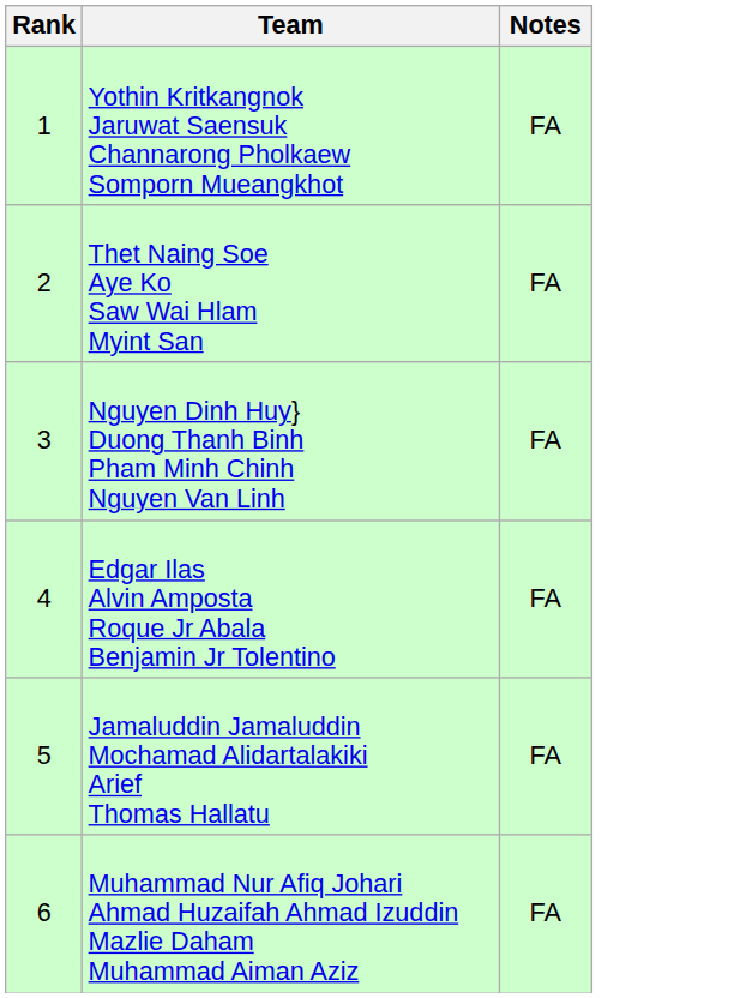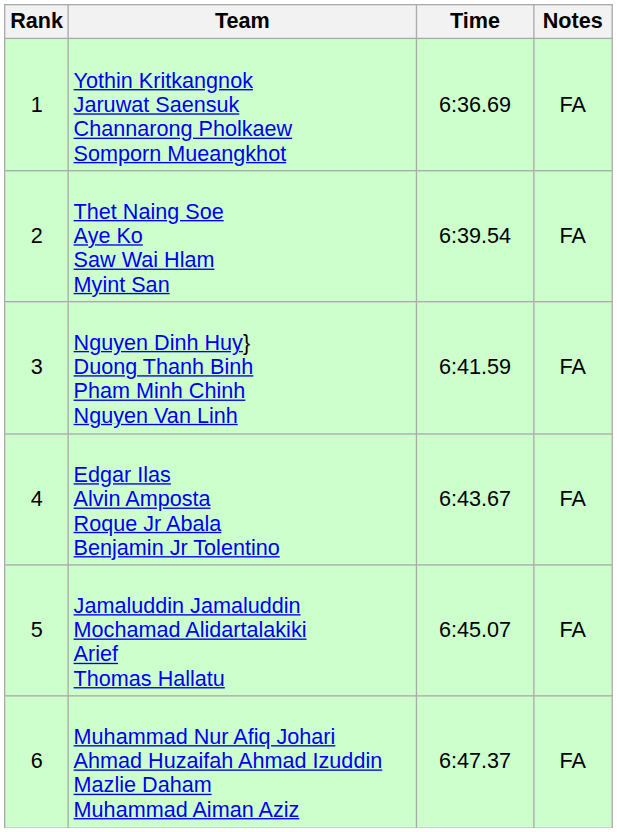+ column: Time | 6:36.69 | 6:39.54 | 6:41.59 | 6:43.67 | 6:45.07 | 6:47.37
